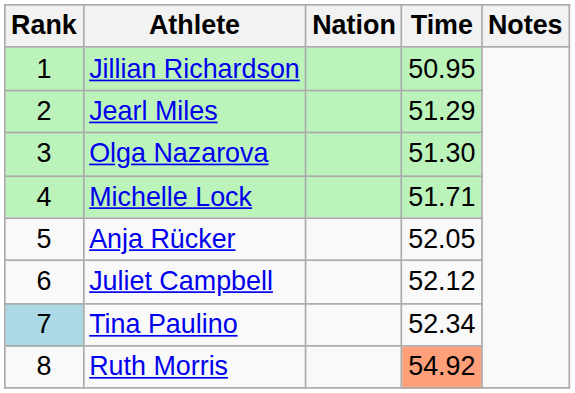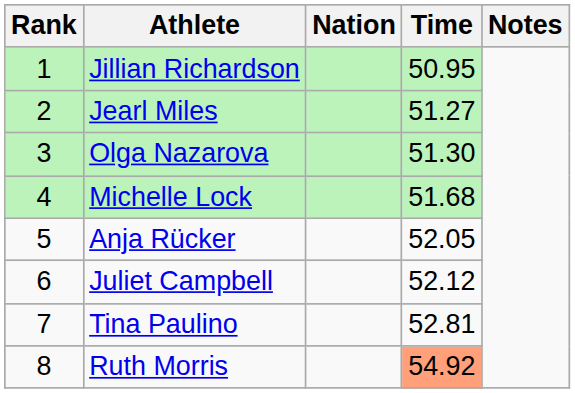Jearl Miles | Time: 51.29 -> 51.27
Michelle Lock | Time: 51.71 -> 51.68
Tina Paulino | Rank: lightblue background -> no background
Tina Paulino | Time: 52.34 -> 52.81
